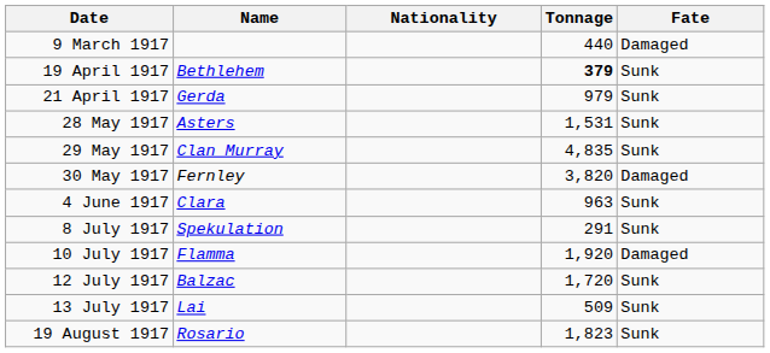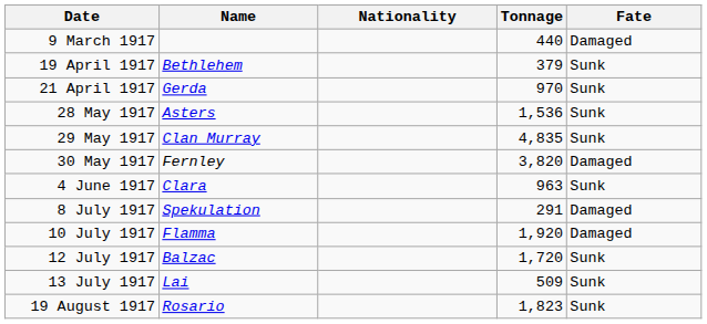19 April 1917 | Tonnage: bold -> normal
21 April 1917 | Tonnage: 979 -> 970
28 May 1917 | Tonnage: 1,531 -> 1,536
8 July 1917 | Fate: Sunk -> Damaged
